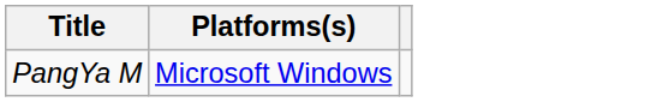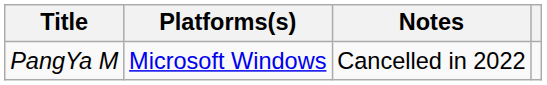+ column: Notes | Cancelled in 2022
